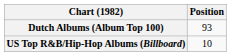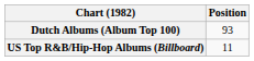US Top R&B/Hip-Hop Albums (Billboard) | Position: 10 -> 11
